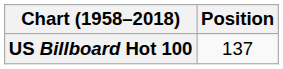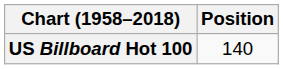US Billboard Hot 100 | Position: 137 -> 140
